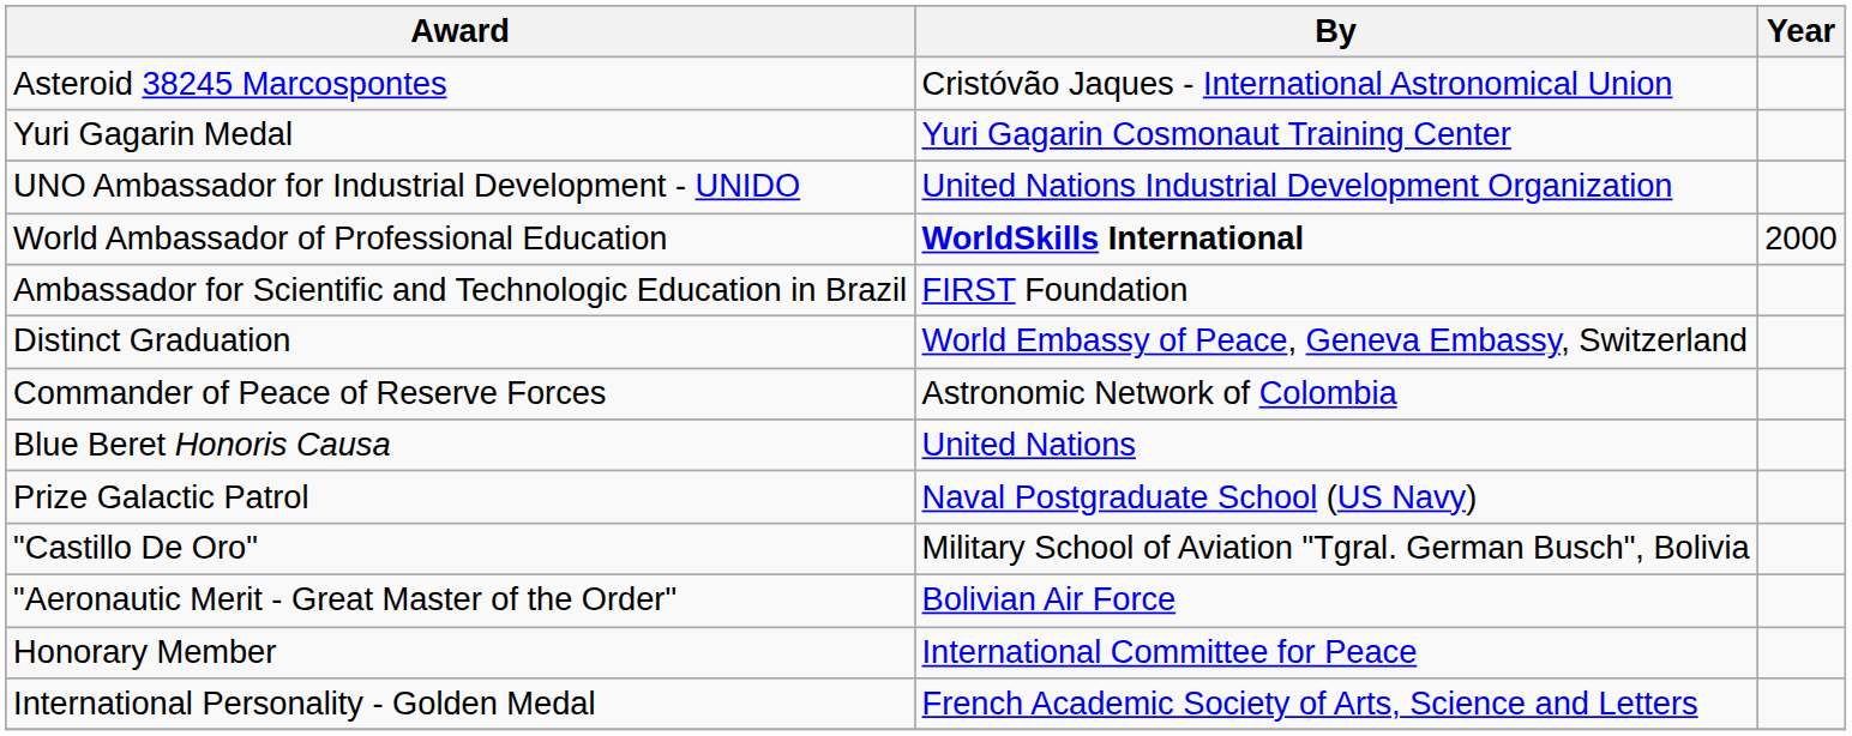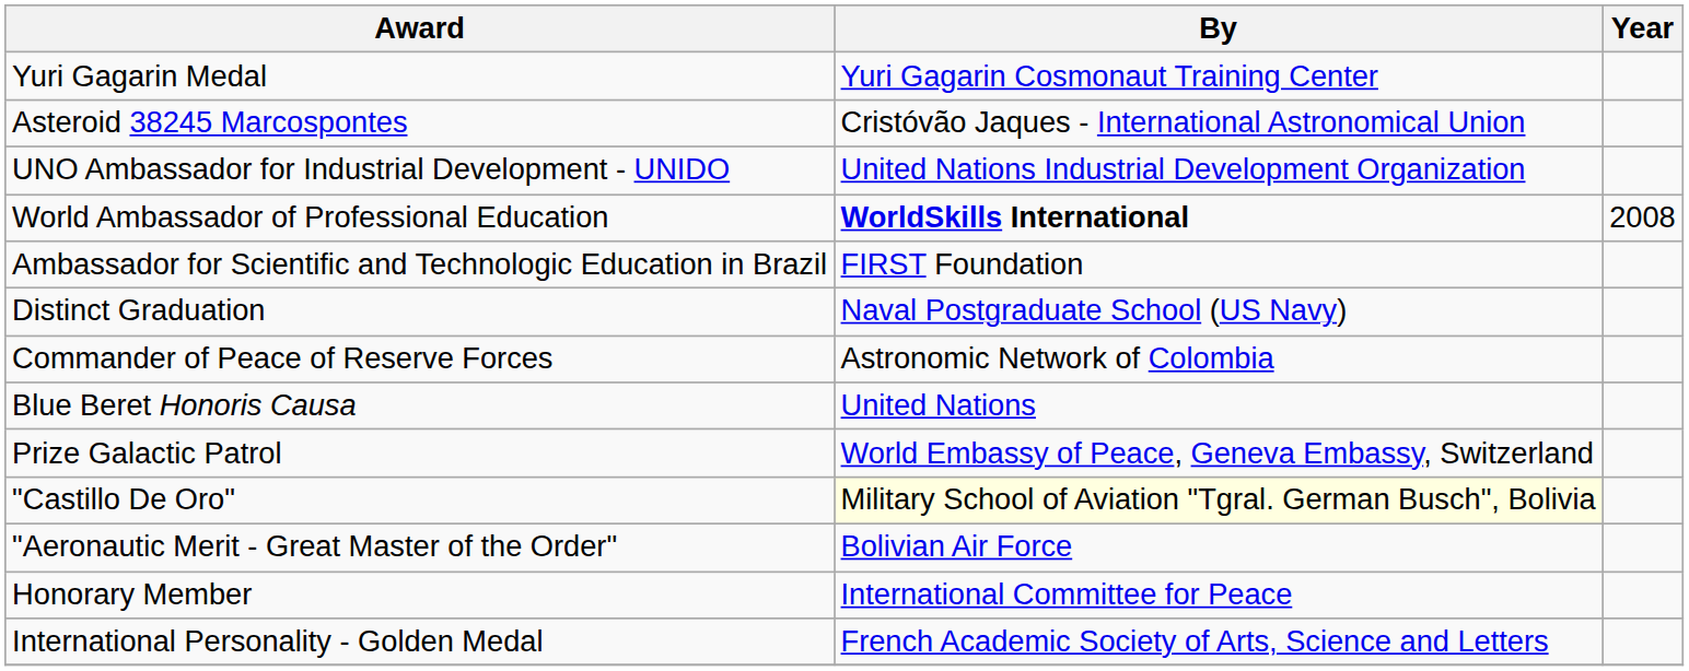rows swapped: Asteroid 38245 Marcospontes <-> Yuri Gagarin Medal
World Ambassador of Professional Education | Year: 2000 -> 2008
Distinct Graduation | By: World Embassy of Peace, Geneva Embassy, Switzerland -> Naval Postgraduate School (US Navy)
Prize Galactic Patrol | By: Naval Postgraduate School (US Navy) -> World Embassy of Peace, Geneva Embassy, Switzerland
"Castillo De Oro" | By: no background -> lightyellow background
